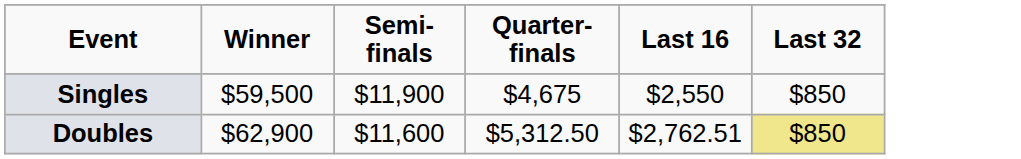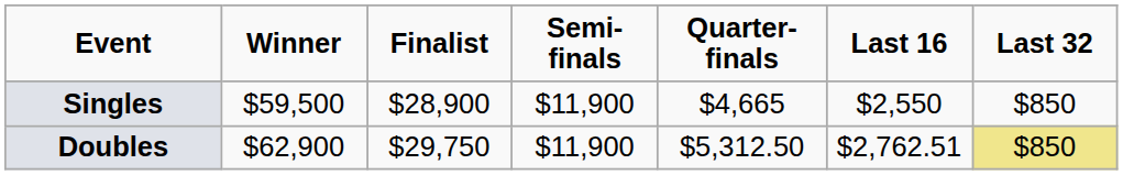+ column: Finalist | $28,900 | $29,750
Singles | Quarter-finals: $4,675 -> $4,665
Doubles | Semi-finals: $11,600 -> $11,900
